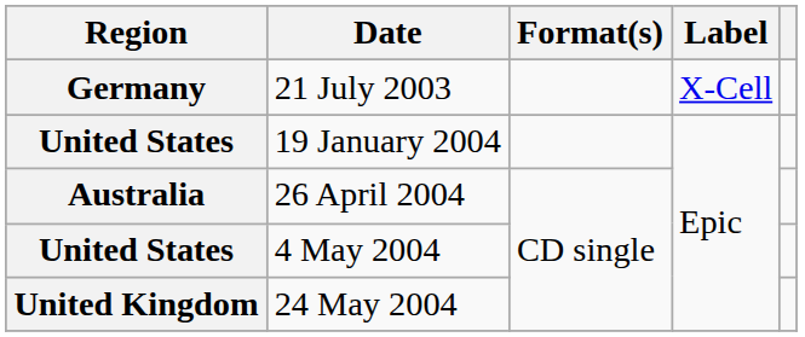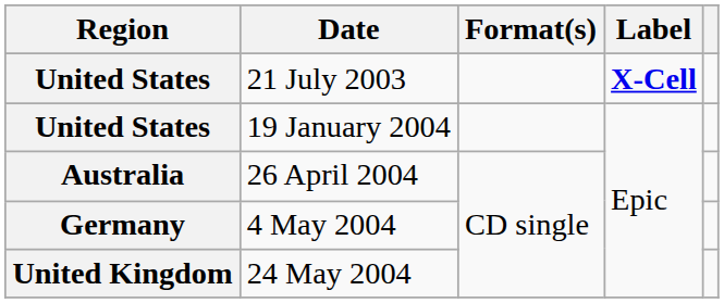21 July 2003 | Region: Germany -> United States
21 July 2003 | Label: normal -> bold
4 May 2004 | Region: United States -> Germany
